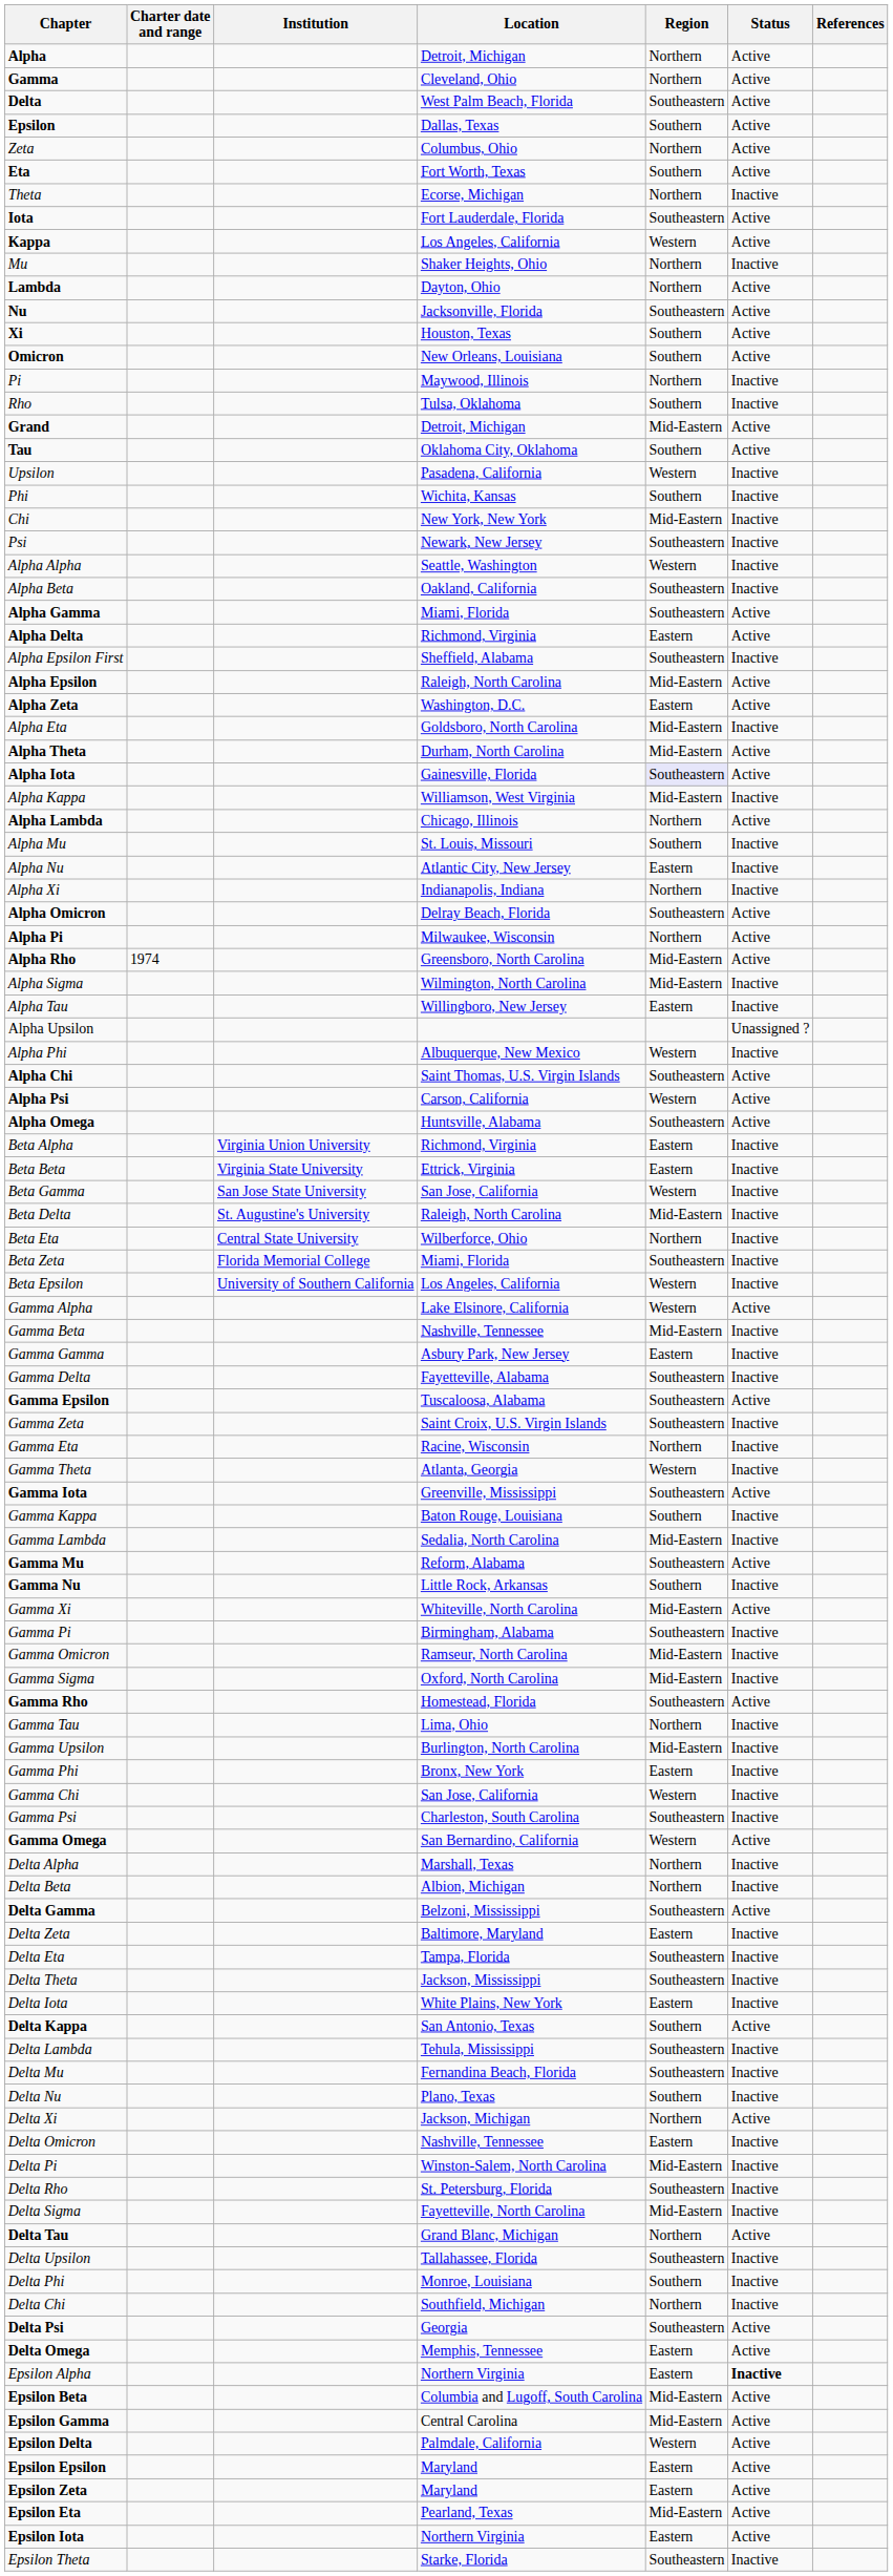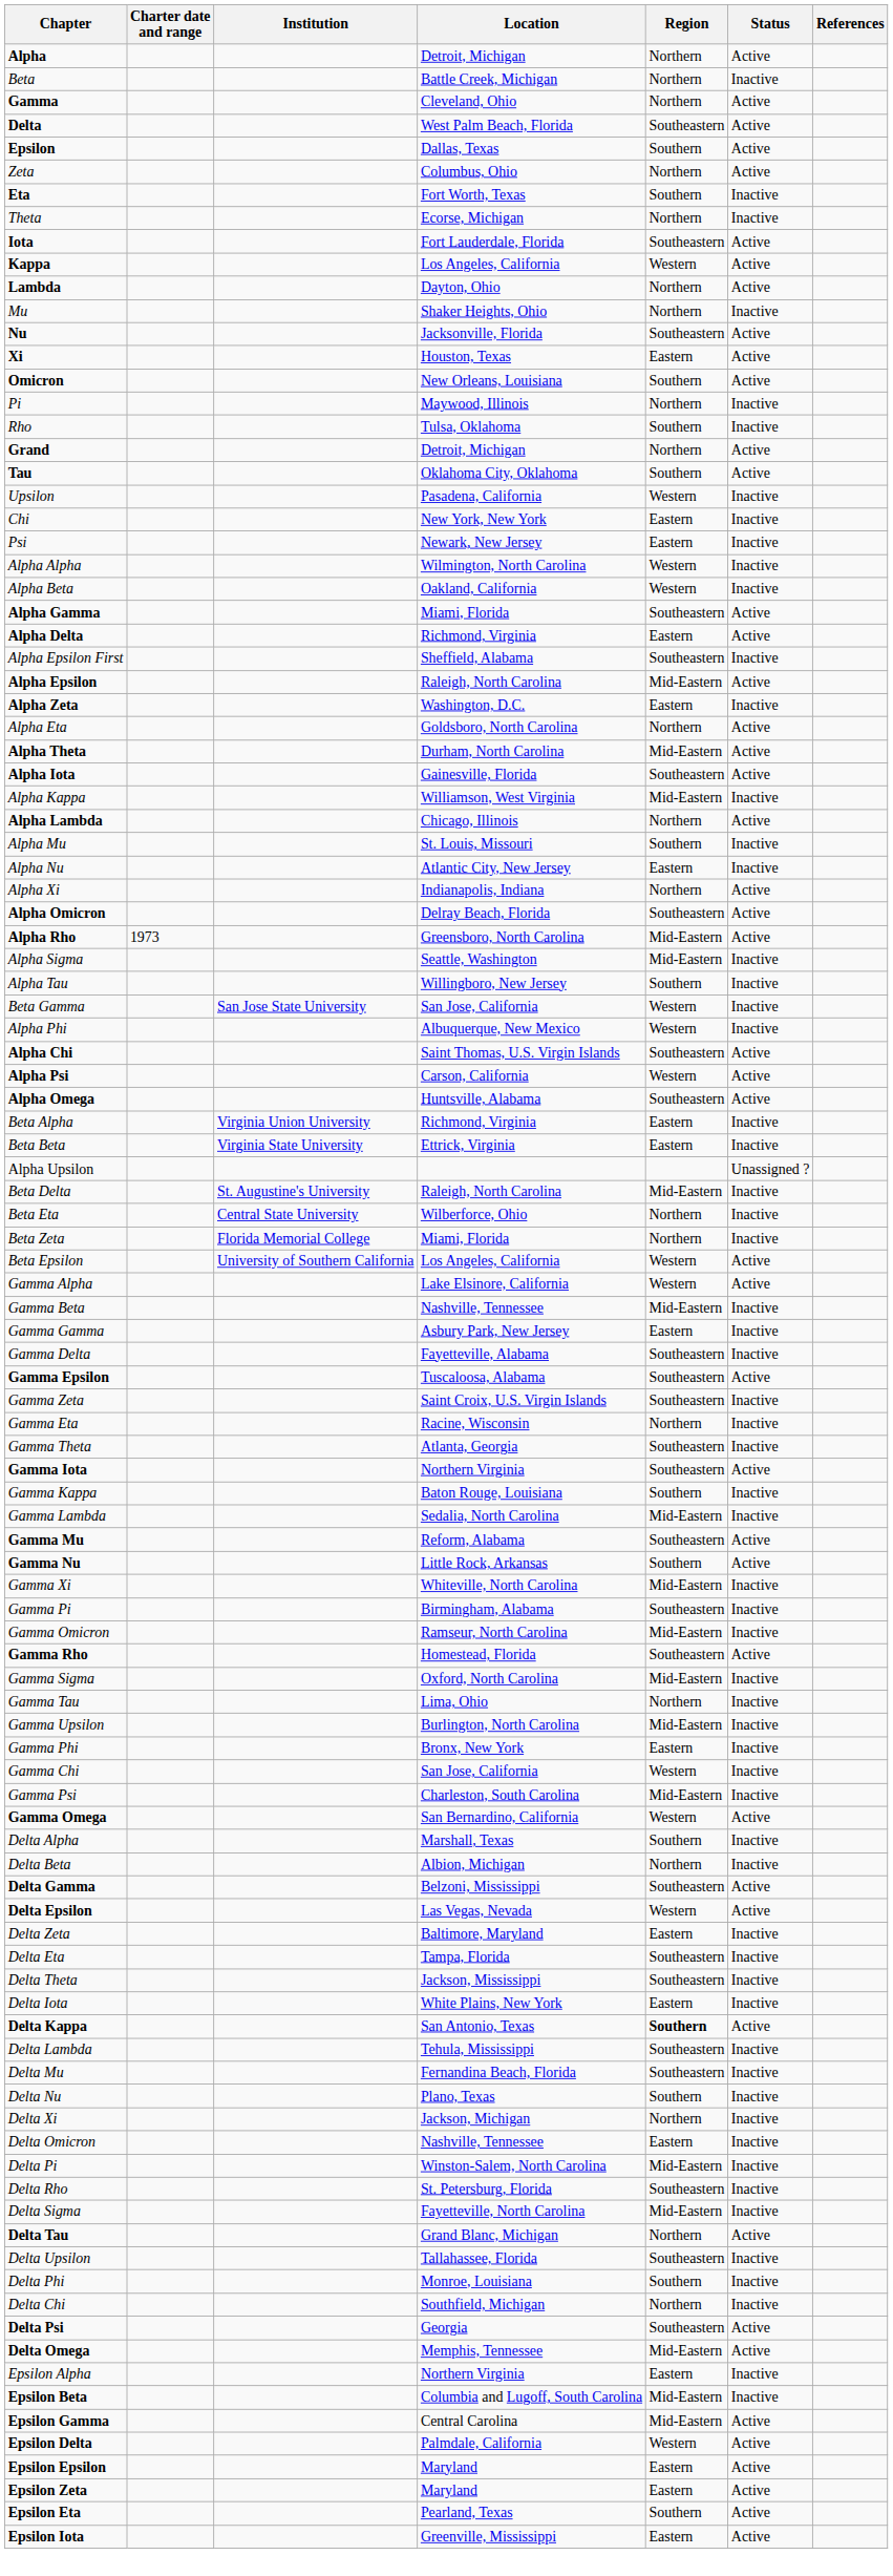+ row: Beta | Battle Creek, Michigan | Northern | Inactive
Eta | Status: Active -> Inactive
rows swapped: Lambda <-> Mu
Xi | Region: Southern -> Eastern
Grand | Region: Mid-Eastern -> Northern
- row: Phi | Wichita, Kansas | Southern | Inactive
Chi | Region: Mid-Eastern -> Eastern
Psi | Region: Southeastern -> Eastern
Alpha Alpha | Location: Seattle, Washington -> Wilmington, North Carolina
Alpha Beta | Region: Southeastern -> Western
Alpha Zeta | Status: Active -> Inactive
Alpha Eta | Region: Mid-Eastern -> Northern
Alpha Eta | Status: Inactive -> Active
Alpha Iota | Region: lavender background -> no background
Alpha Xi | Status: Inactive -> Active
- row: Alpha Pi | Milwaukee, Wisconsin | Northern | Active
Alpha Rho | Charter date and range: 1974 -> 1973
Alpha Sigma | Location: Wilmington, North Carolina -> Seattle, Washington
Alpha Tau | Region: Eastern -> Southern
rows swapped: Alpha Upsilon <-> Beta Gamma
Beta Zeta | Region: Southeastern -> Northern
Beta Epsilon | Status: Inactive -> Active
Gamma Theta | Region: Western -> Southeastern
Gamma Iota | Location: Greenville, Mississippi -> Northern Virginia
Gamma Nu | Status: Inactive -> Active
Gamma Xi | Status: Active -> Inactive
rows swapped: Gamma Rho <-> Gamma Sigma
Gamma Psi | Region: Southeastern -> Mid-Eastern
Delta Alpha | Region: Northern -> Southern
+ row: Delta Epsilon | Las Vegas, Nevada | Western | Active
Delta Kappa | Region: normal -> bold
Delta Xi | Status: Active -> Inactive
Delta Omega | Region: Eastern -> Mid-Eastern
Epsilon Alpha | Status: bold -> normal
Epsilon Beta | Status: Active -> Inactive
Epsilon Eta | Region: Mid-Eastern -> Southern
Epsilon Iota | Location: Northern Virginia -> Greenville, Mississippi
- row: Epsilon Theta | Starke, Florida | Southeastern | Inactive
